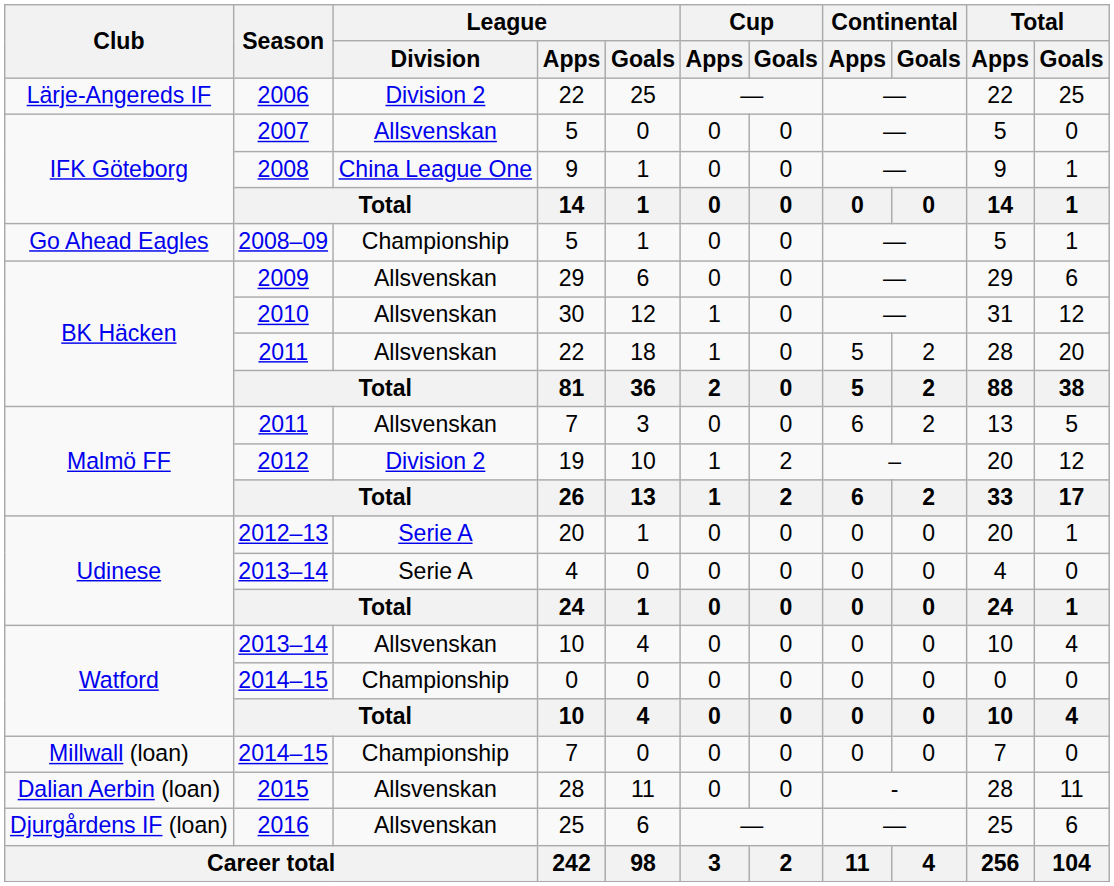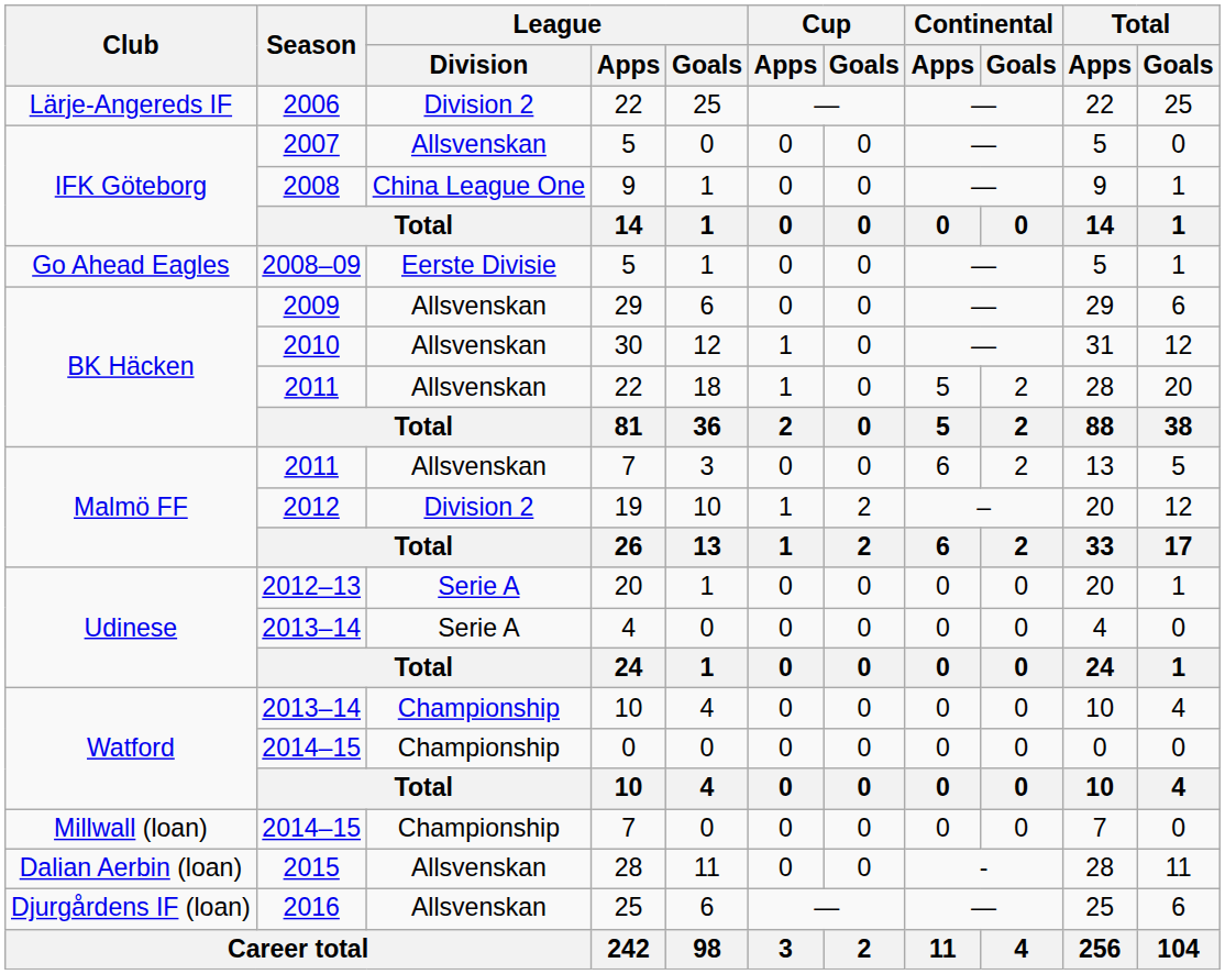2008–09 | League / Division: Championship -> Eerste Divisie
2013–14 / 10 | League / Division: Allsvenskan -> Championship
